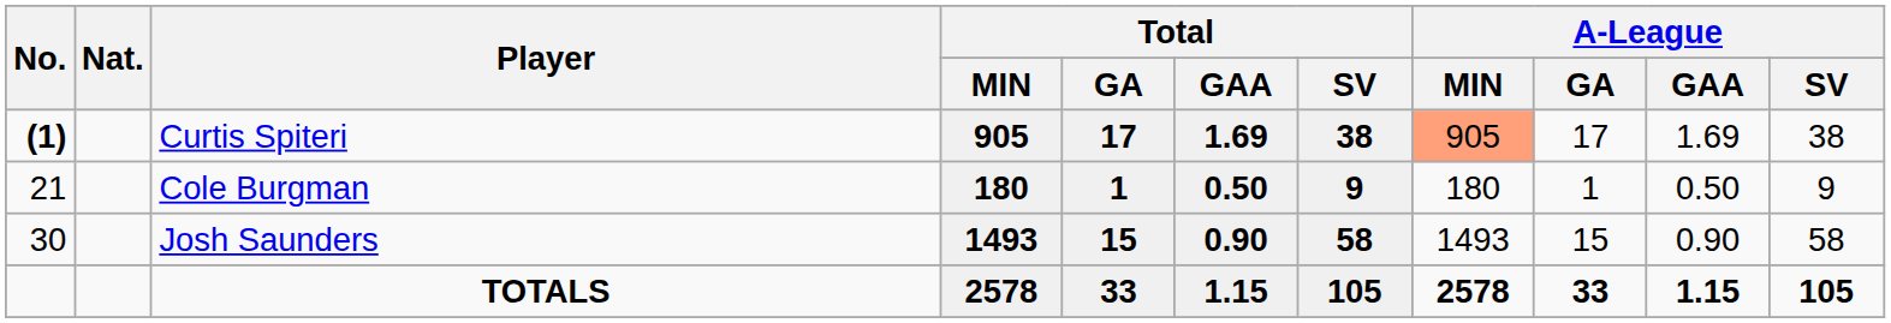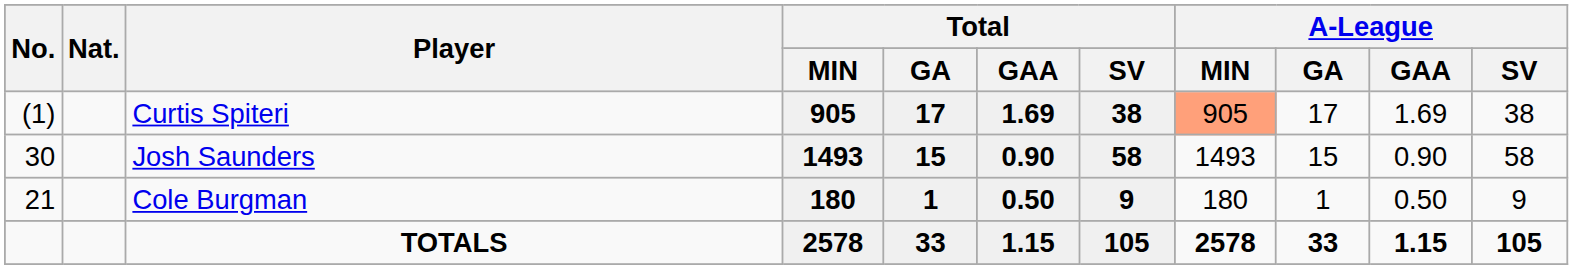Curtis Spiteri | No.: bold -> normal
rows swapped: Cole Burgman <-> Josh Saunders
